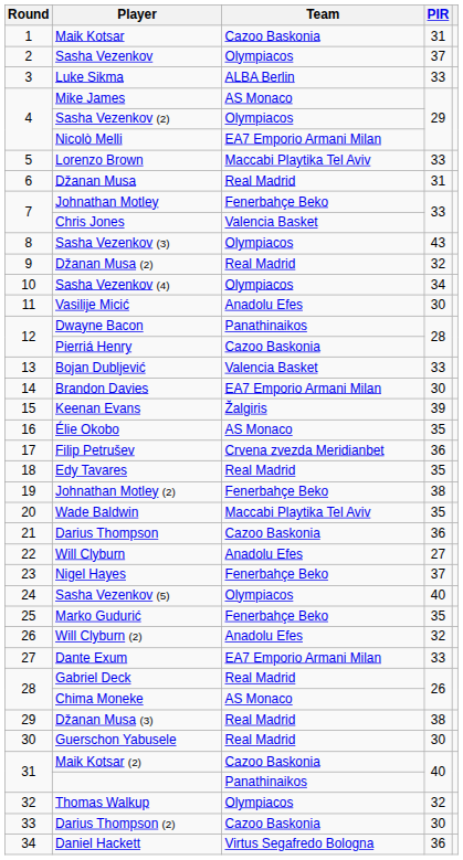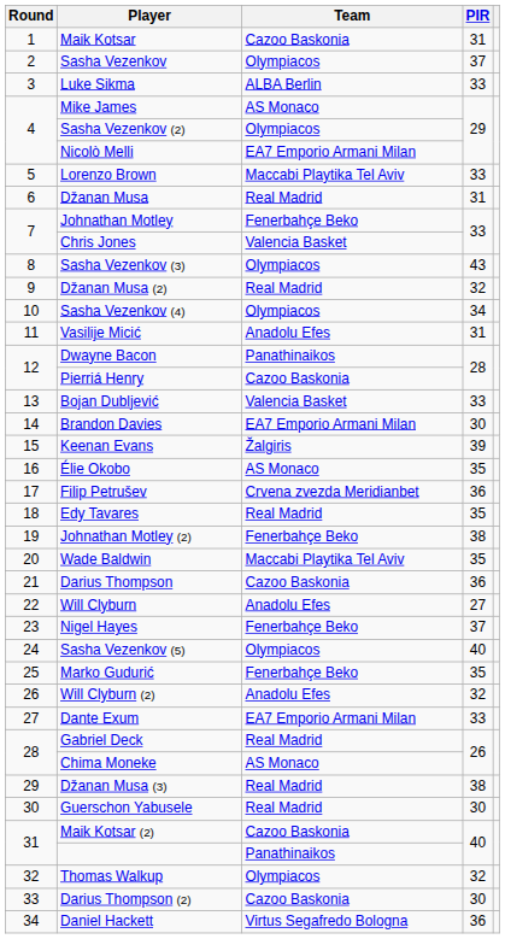Vasilije Micić | PIR: 30 -> 31
